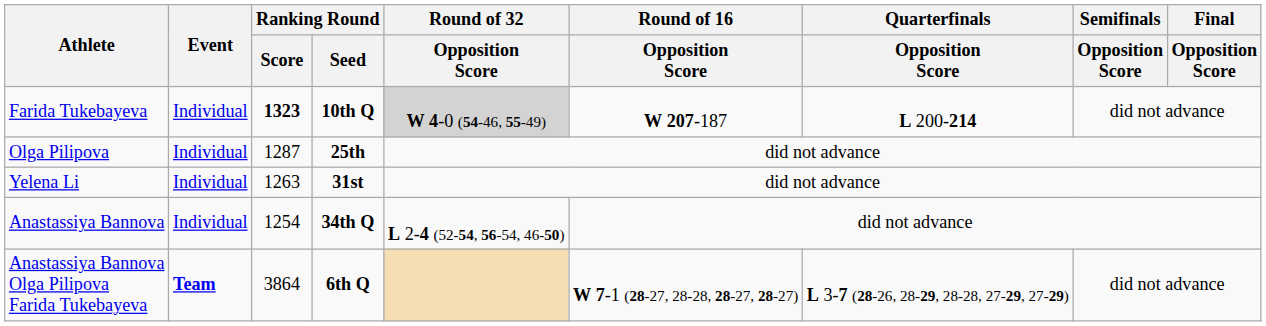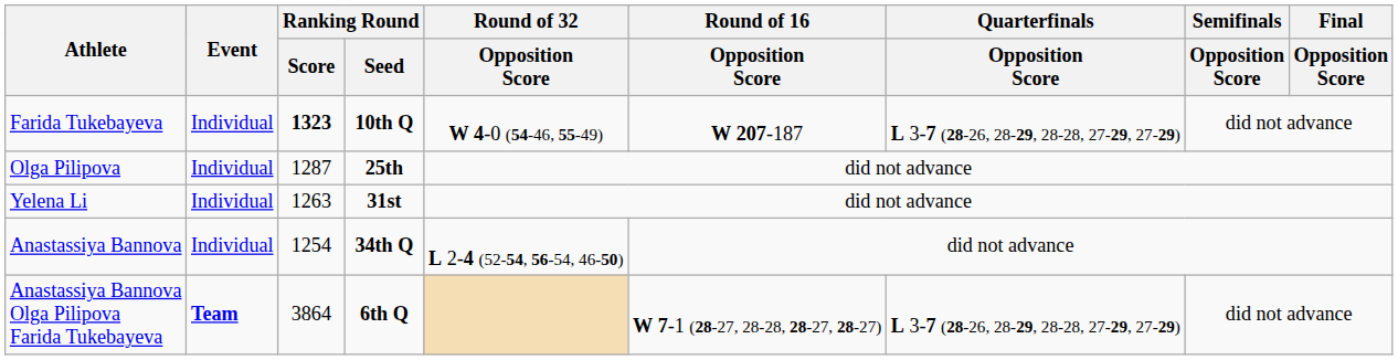Farida Tukebayeva | Round of 32 / Opposition Score: lightgrey background -> no background
Farida Tukebayeva | Quarterfinals / Opposition Score: L 200-214 -> L 3-7 (28-26, 28-29, 28-28, 27-29, 27-29)
